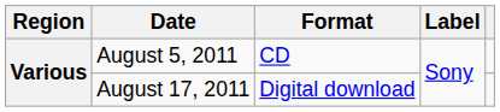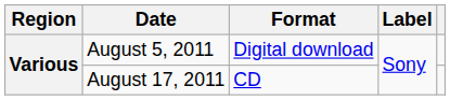August 5, 2011 | Format: CD -> Digital download
August 17, 2011 | Format: Digital download -> CD
